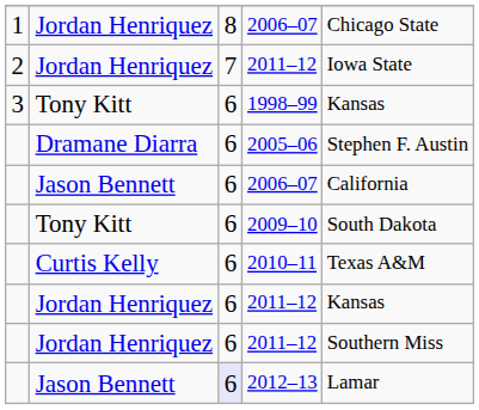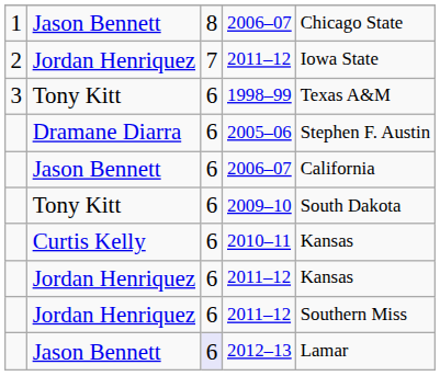1 / 2006–07 | column 2: Jordan Henriquez -> Jason Bennett
1998–99 | column 5: Kansas -> Texas A&M
2010–11 | column 5: Texas A&M -> Kansas
